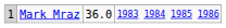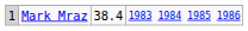Mark Mraz | column 3: 36.0 -> 38.4
